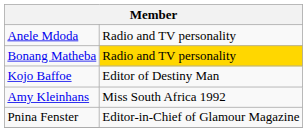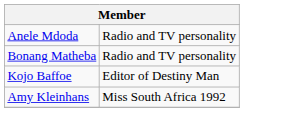Bonang Matheba | column 2: gold background -> no background
- row: Pnina Fenster | Editor-in-Chief of Glamour Magazine
